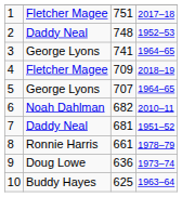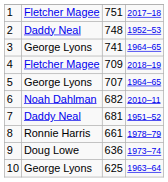10 | column 2: Buddy Hayes -> George Lyons
